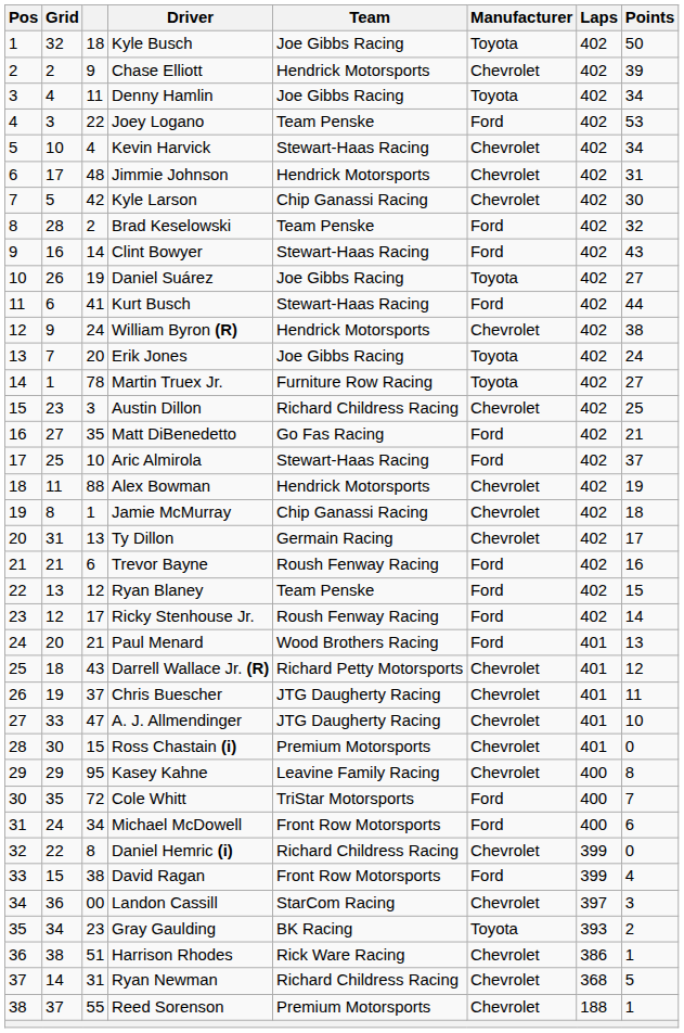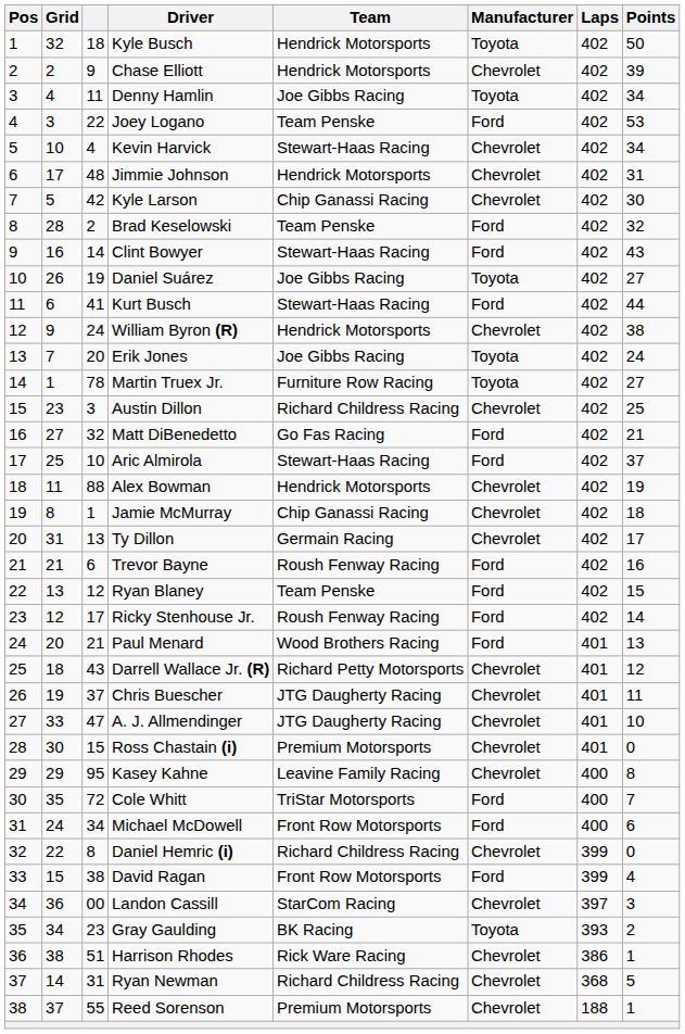Kyle Busch | Team: Joe Gibbs Racing -> Hendrick Motorsports
Matt DiBenedetto | column 3: 35 -> 32
